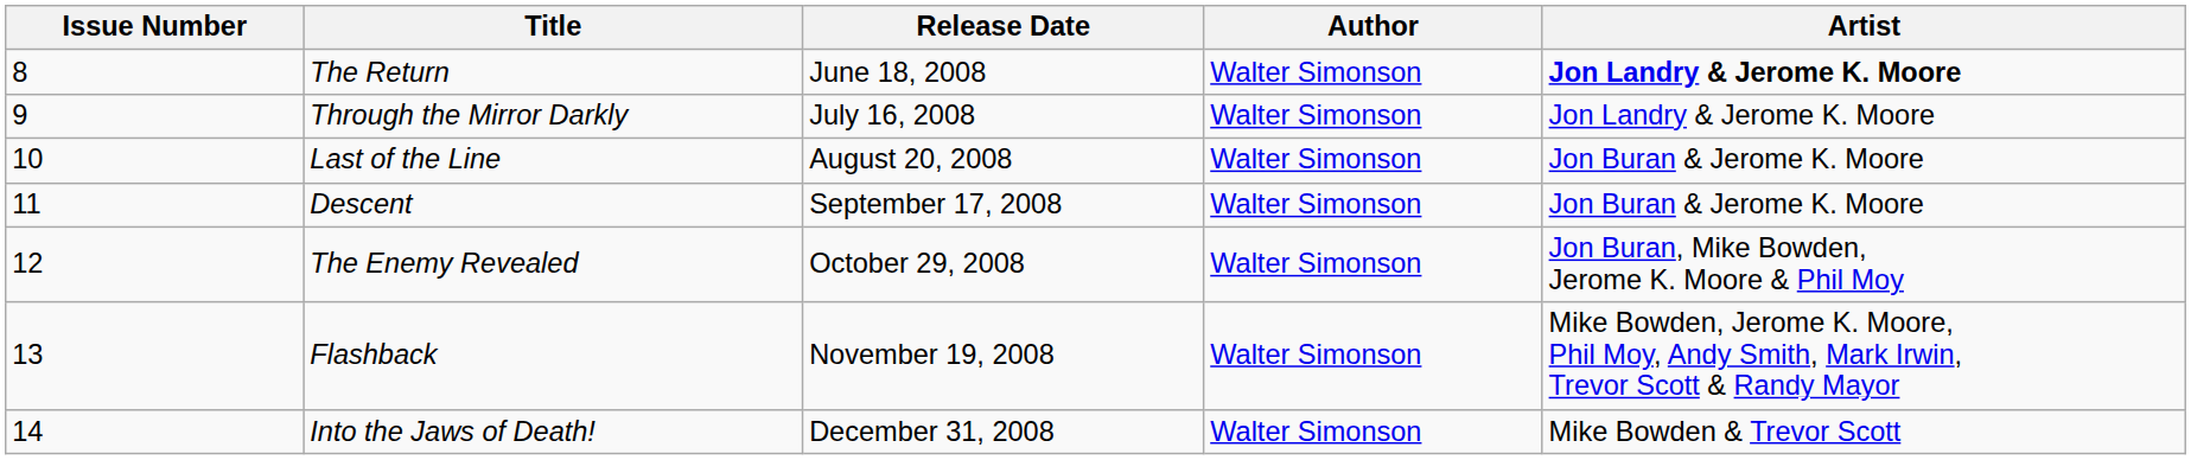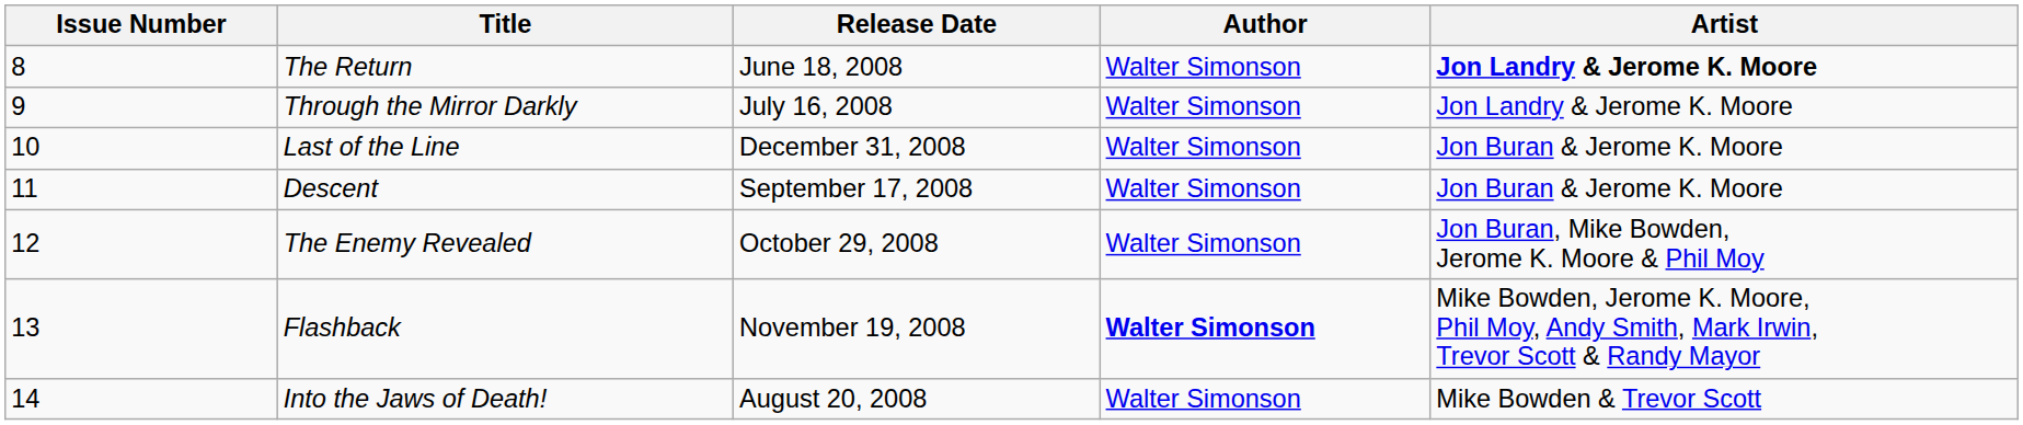Last of the Line | Release Date: August 20, 2008 -> December 31, 2008
Flashback | Author: normal -> bold
Into the Jaws of Death! | Release Date: December 31, 2008 -> August 20, 2008
